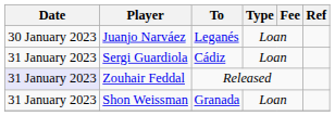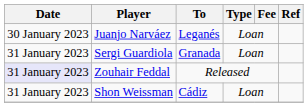Sergi Guardiola | To: Cádiz -> Granada
Shon Weissman | To: Granada -> Cádiz
